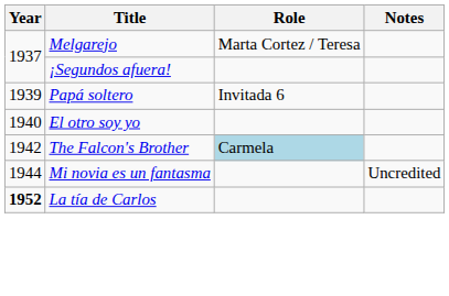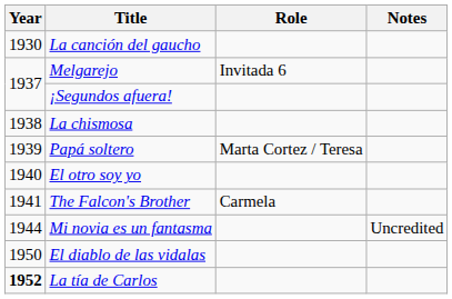+ row: 1930 | La canción del gaucho
Melgarejo | Role: Marta Cortez / Teresa -> Invitada 6
+ row: 1938 | La chismosa
Papá soltero | Role: Invitada 6 -> Marta Cortez / Teresa
The Falcon's Brother | Year: 1942 -> 1941
The Falcon's Brother | Role: lightblue background -> no background
+ row: 1950 | El diablo de las vidalas
